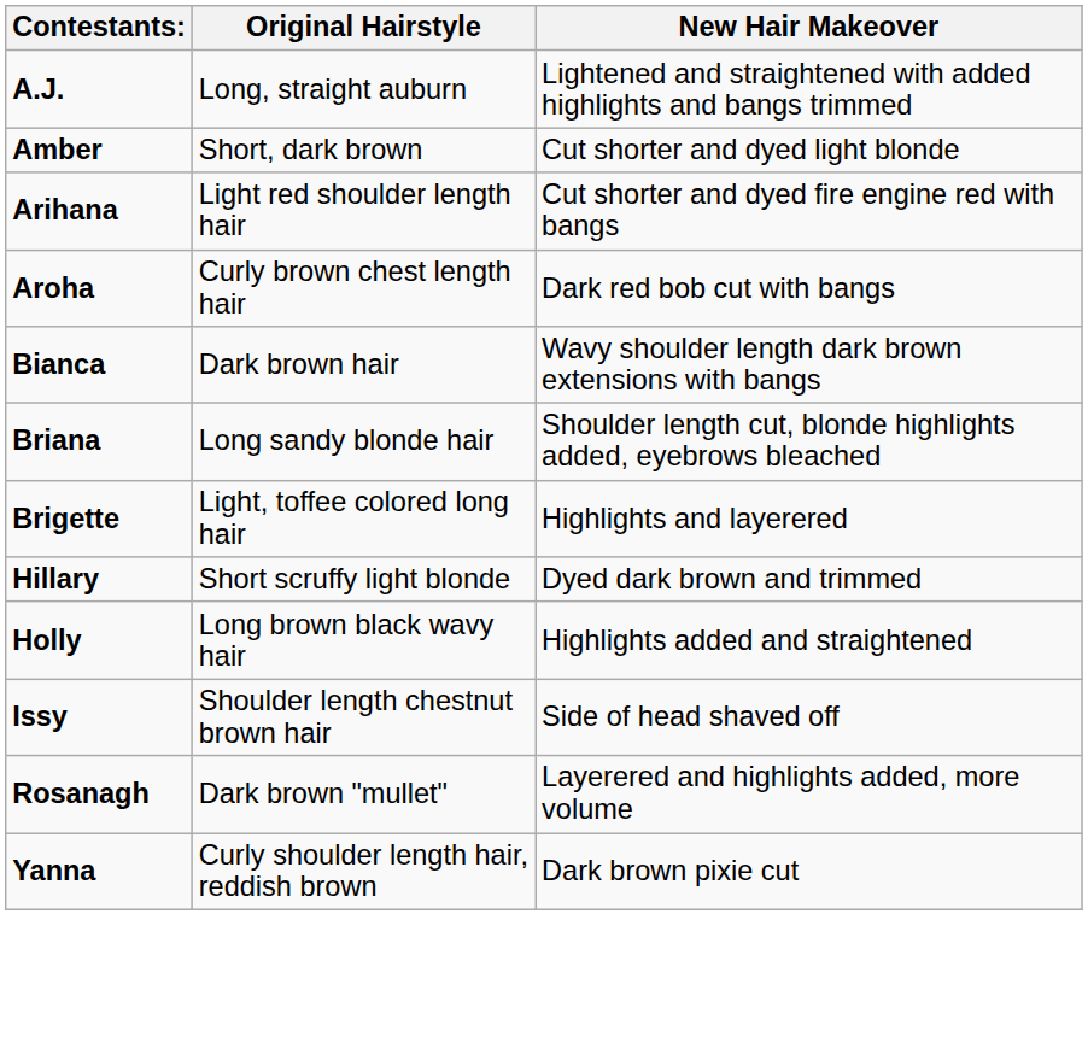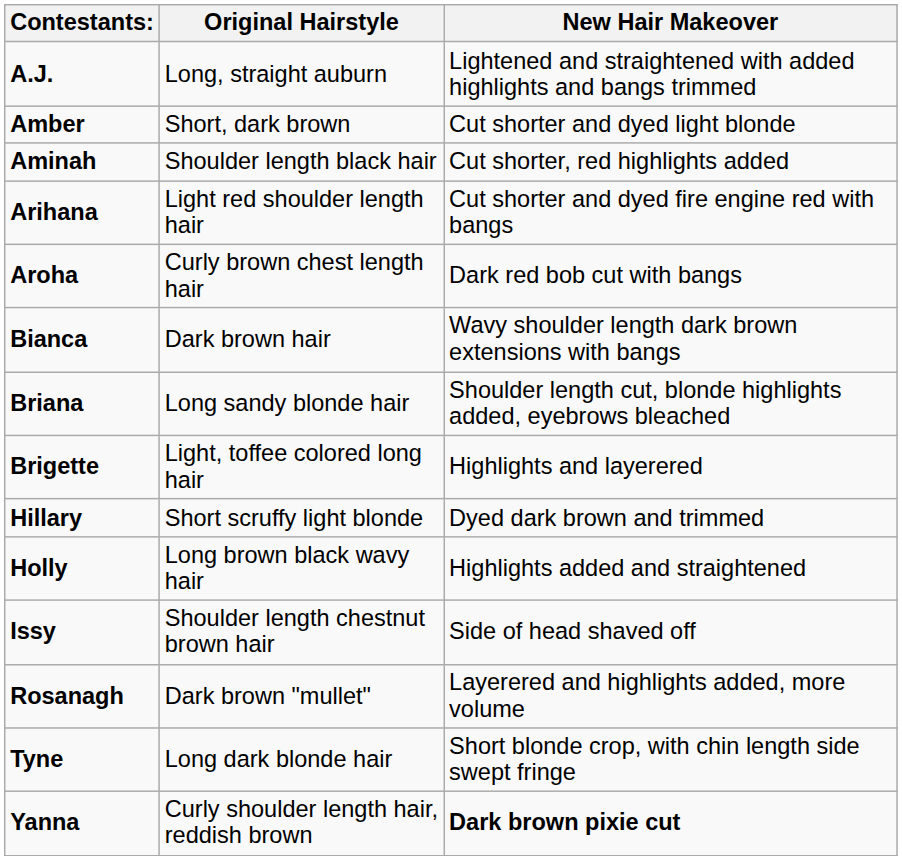+ row: Aminah | Shoulder length black hair | Cut shorter, red highlights added
+ row: Tyne | Long dark blonde hair | Short blonde crop, with chin length side swept fringe
Yanna | New Hair Makeover: normal -> bold
